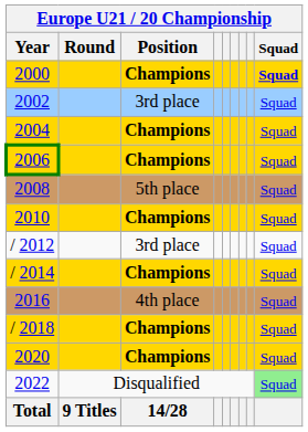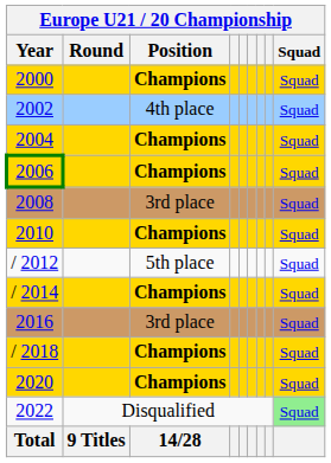2000 | Squad: bold -> normal
2002 | Position: 3rd place -> 4th place
2008 | Position: 5th place -> 3rd place
/ 2012 | Position: 3rd place -> 5th place
2016 | Position: 4th place -> 3rd place
